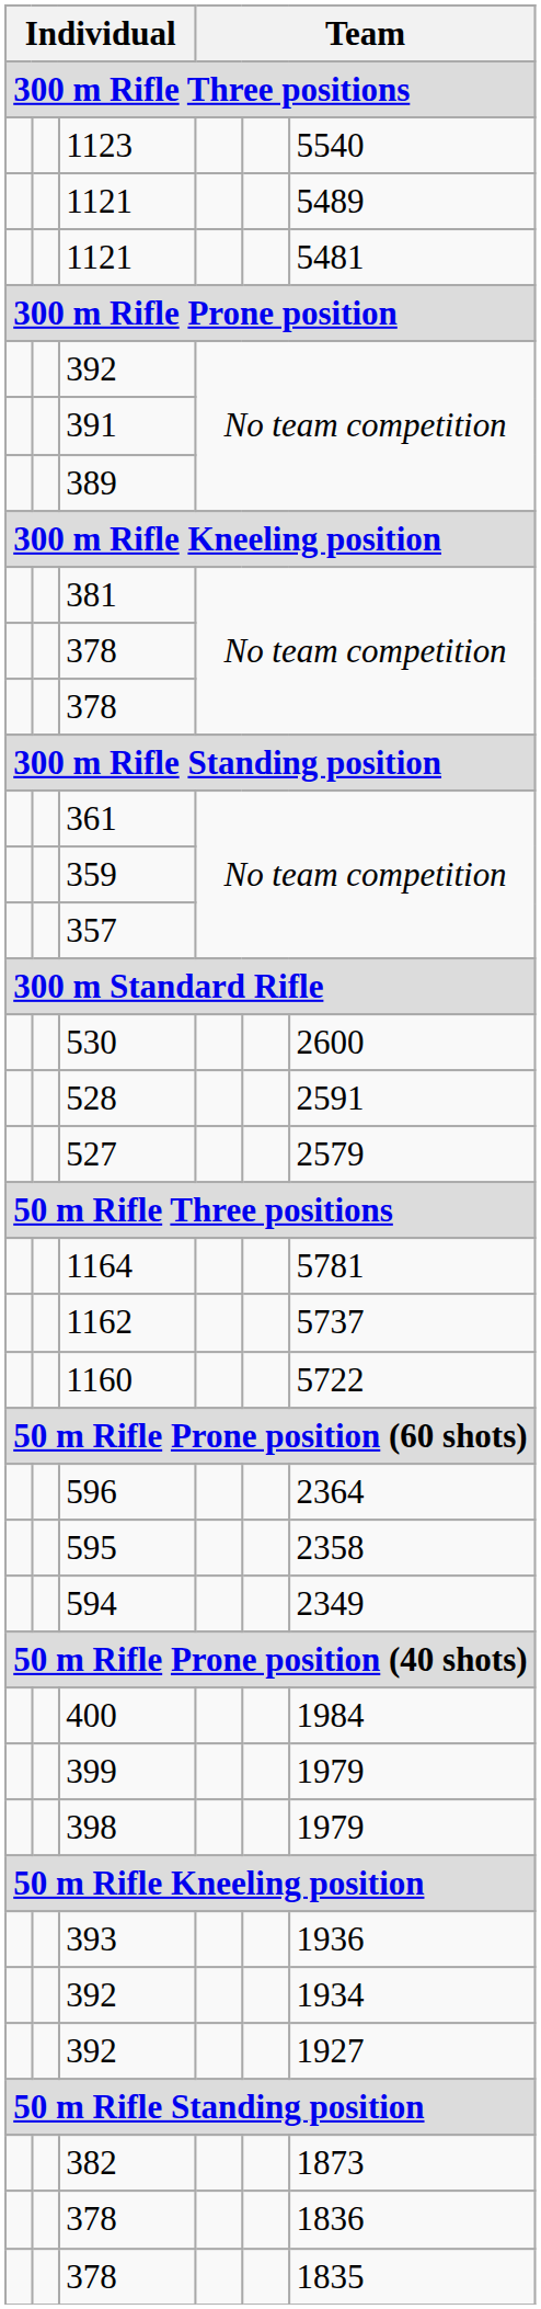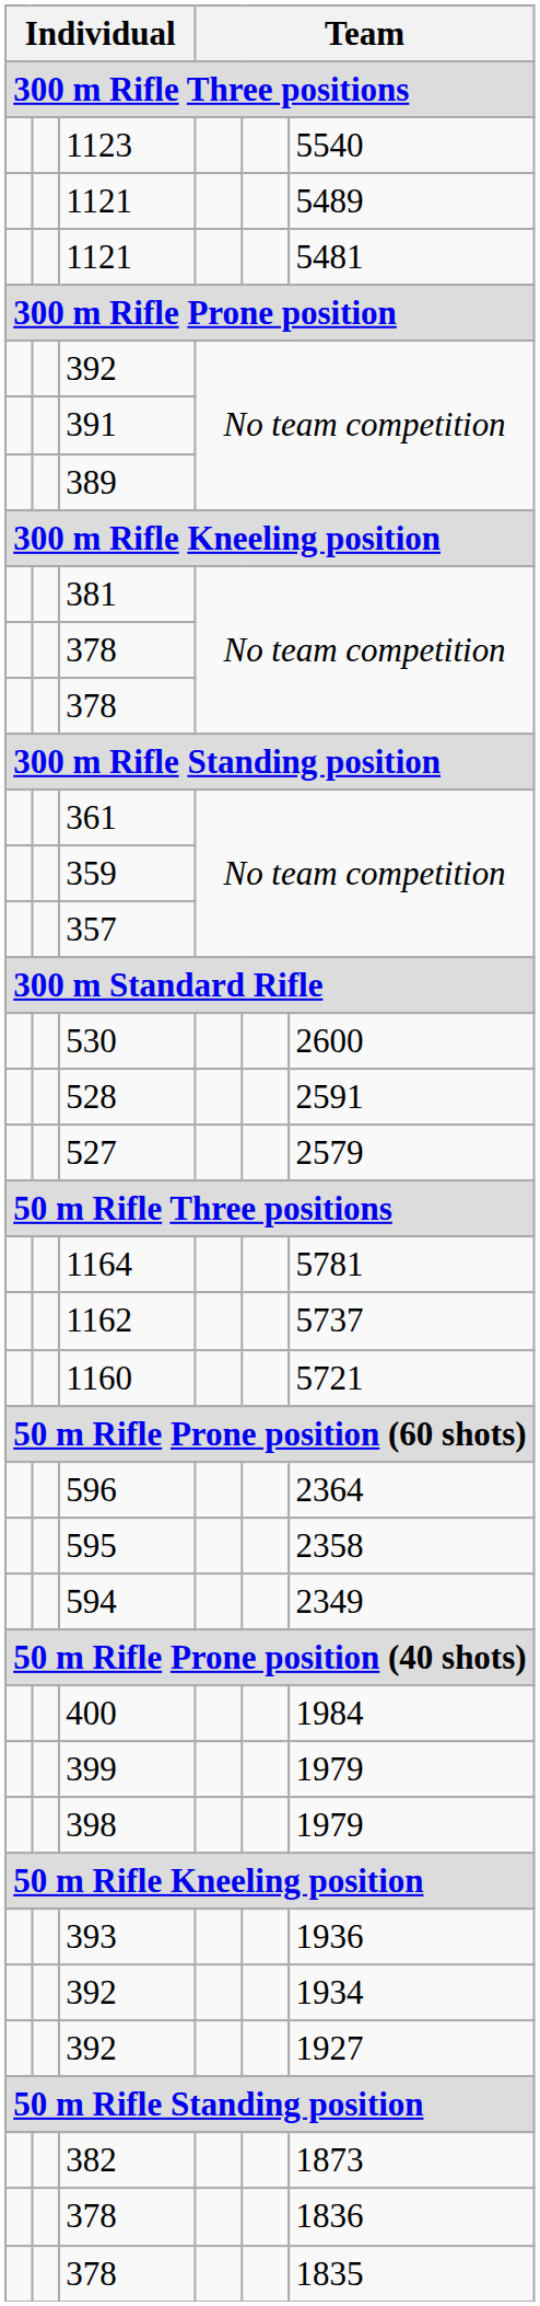1160 | column 6: 5722 -> 5721
